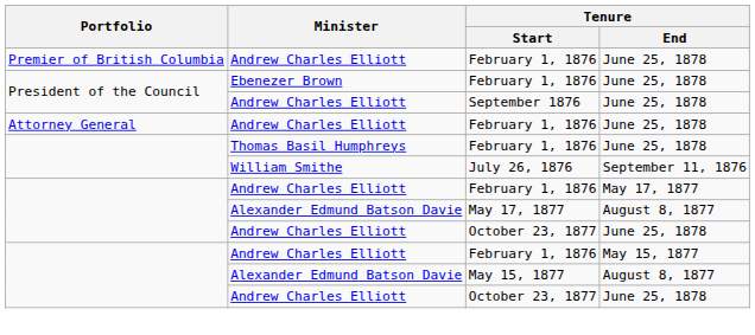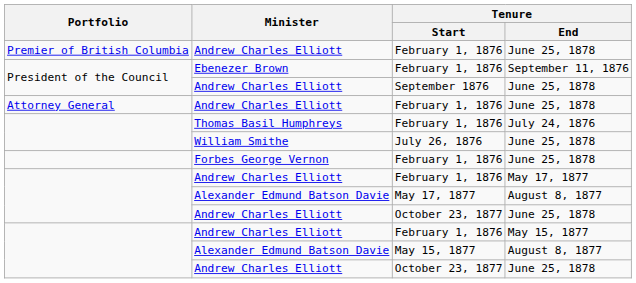Ebenezer Brown | Tenure / End: June 25, 1878 -> September 11, 1876
Thomas Basil Humphreys | Tenure / End: June 25, 1878 -> July 24, 1876
William Smithe | Tenure / End: September 11, 1876 -> June 25, 1878
+ row: Forbes George Vernon | February 1, 1876 | June 25, 1878
